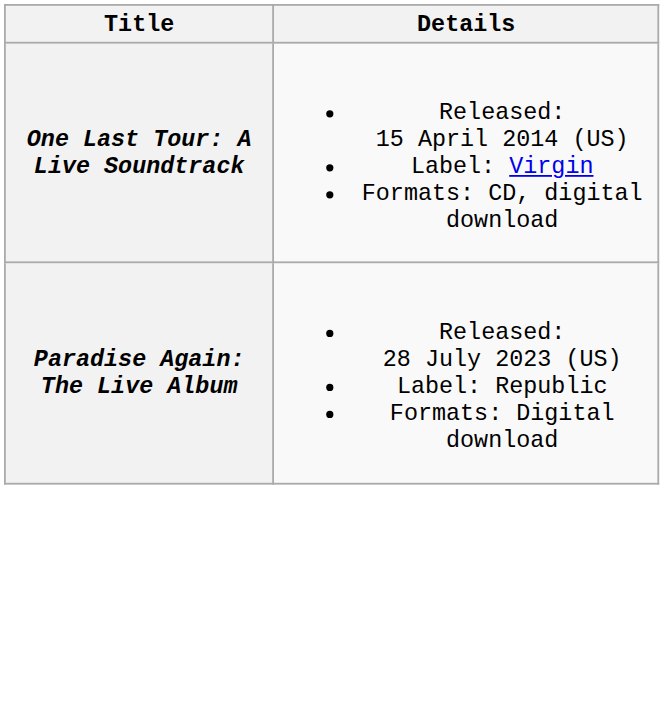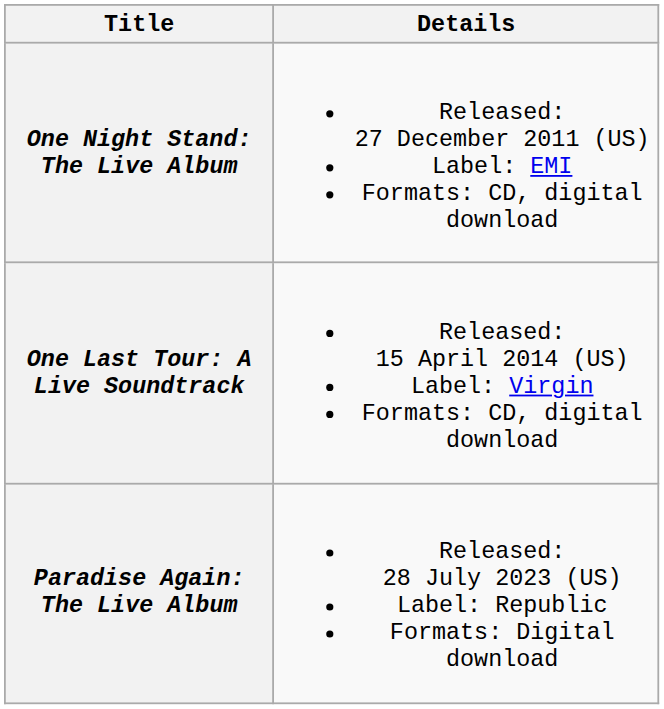+ row: One Night Stand: The Live Album | Released: 27 December 2011 (US) Label: EMI Formats: CD, digital download
